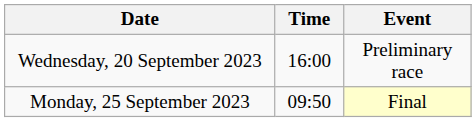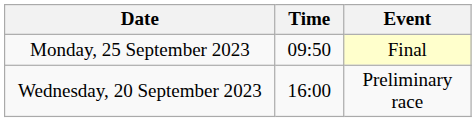rows swapped: Wednesday, 20 September 2023 <-> Monday, 25 September 2023
